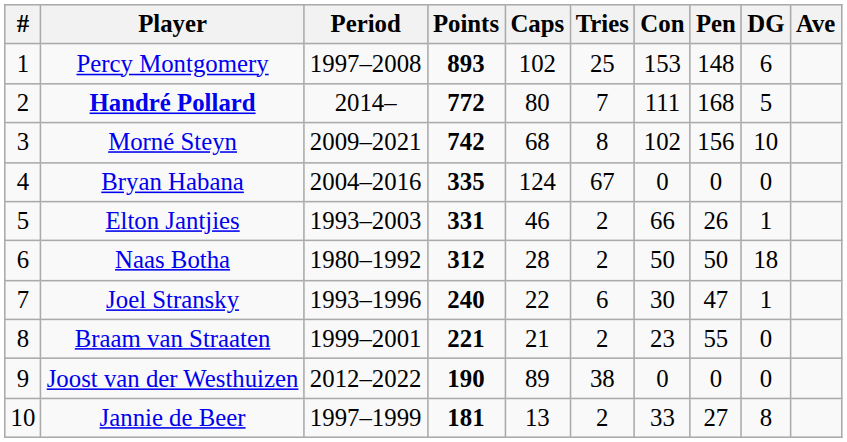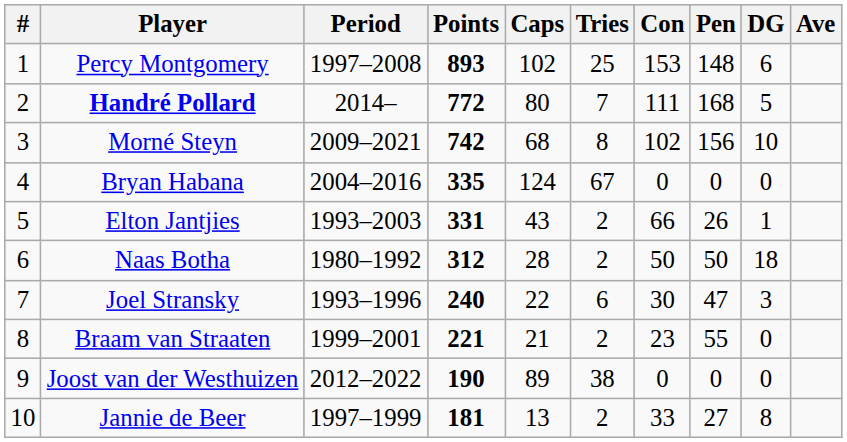Elton Jantjies | Caps: 46 -> 43
Joel Stransky | DG: 1 -> 3
